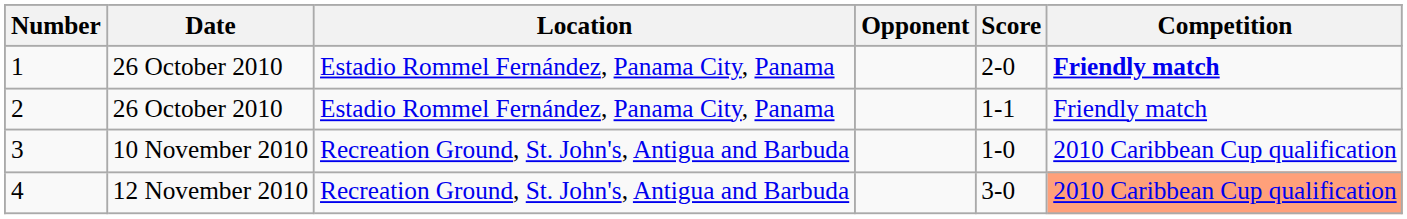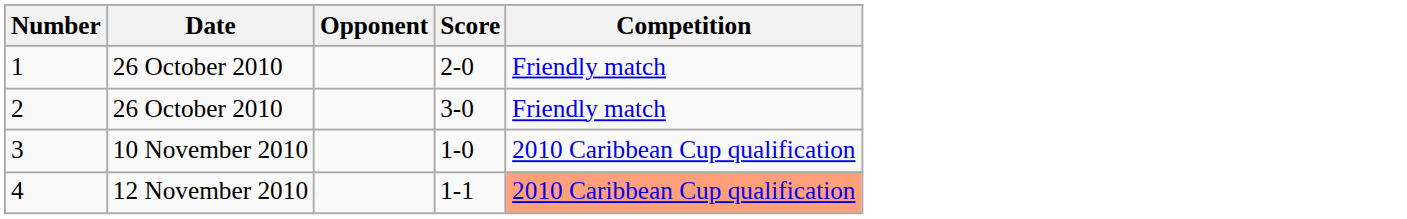- column: Location | Estadio Rommel Fernández, Panama City, Panama | Estadio Rommel Fernández, Panama City, Panama | Recreation Ground, St. John's, Antigua and Barbuda | Recreation Ground, St. John's, Antigua and Barbuda
1 | Competition: bold -> normal
2 | Score: 1-1 -> 3-0
4 | Score: 3-0 -> 1-1
